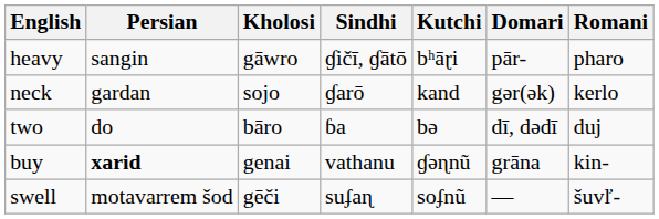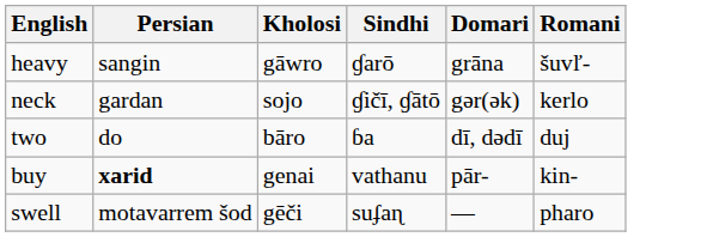- column: Kutchi | bʰāɽi | kand | bə | ɠəɳnũ | soʄnũ
heavy | Sindhi: ɠičī, ɠātō -> ɠarō
heavy | Domari: pār- -> grāna
heavy | Romani: pharo -> šuvľ-
neck | Sindhi: ɠarō -> ɠičī, ɠātō
buy | Domari: grāna -> pār-
swell | Romani: šuvľ- -> pharo
